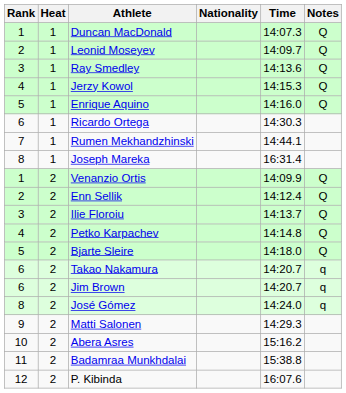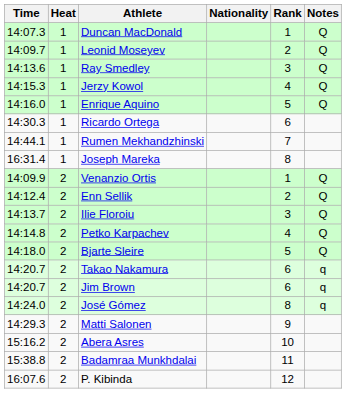columns swapped: Rank <-> Time
